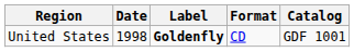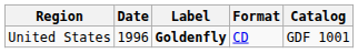United States | Date: 1998 -> 1996
